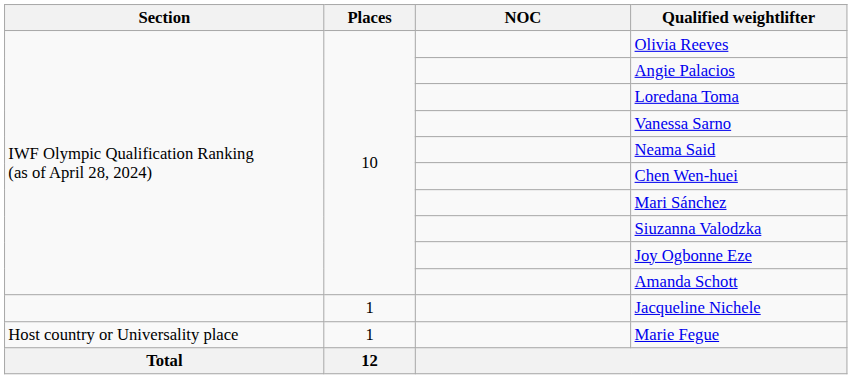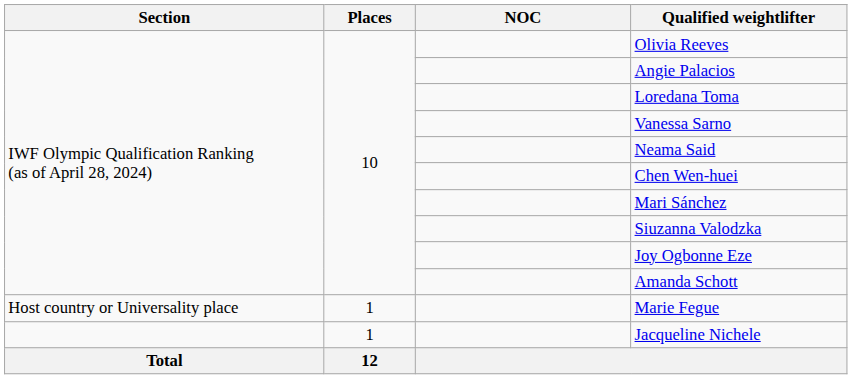rows swapped: Jacqueline Nichele <-> Marie Fegue
